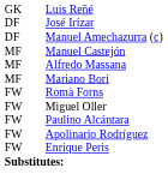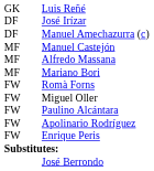+ row: José Berrondo
